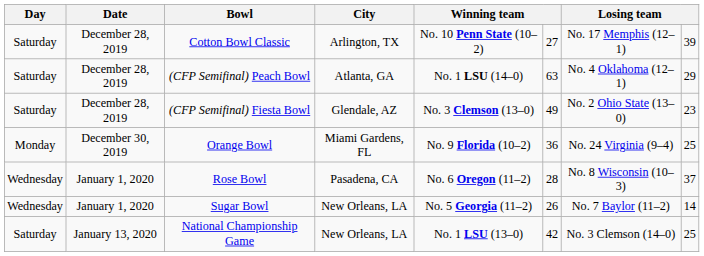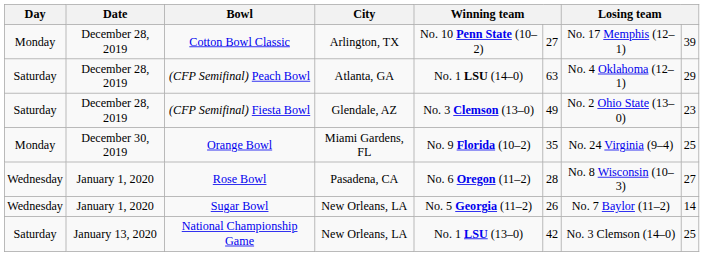Cotton Bowl Classic | Day: Saturday -> Monday
Orange Bowl | column 6: 36 -> 35
Rose Bowl | column 8: 37 -> 27
